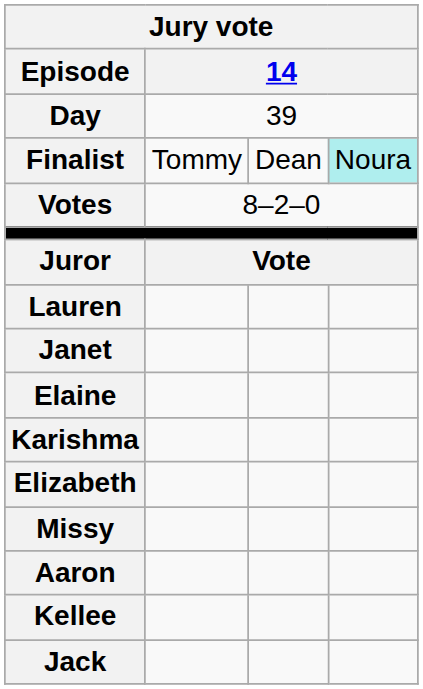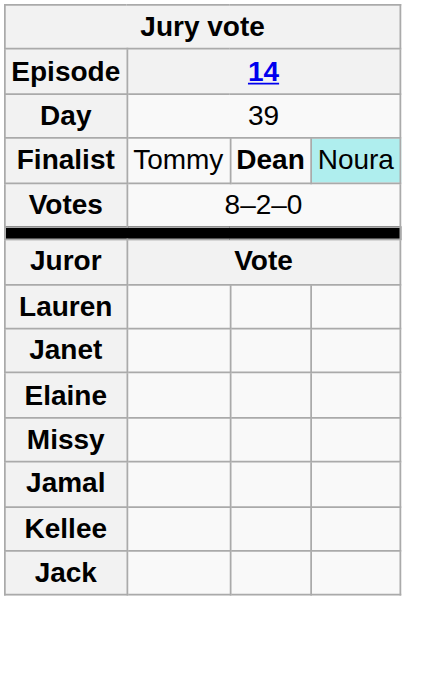Finalist | column 3: normal -> bold
- row: Karishma
- row: Elizabeth
- row: Aaron
+ row: Jamal
